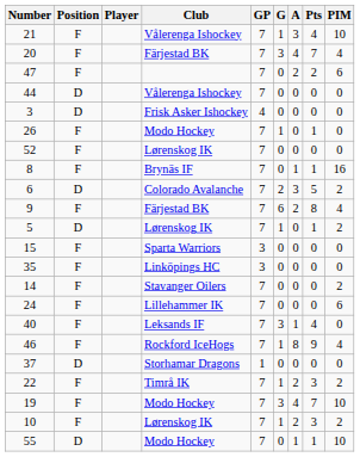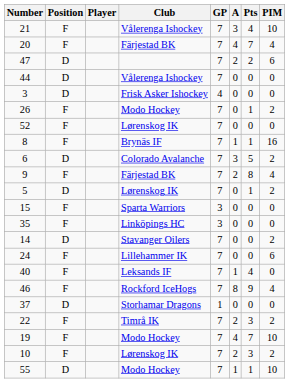- column: G | 1 | 3 | 0 | 0 | 0 | 1 | 0 | 0 | 2 | 6 | 1 | 0 | 0 | 0 | 0 | 3 | 1 | 0 | 1 | 3 | 1 | 0
47 | Position: F -> D
26 | PIM: 0 -> 2
14 | Position: F -> D
